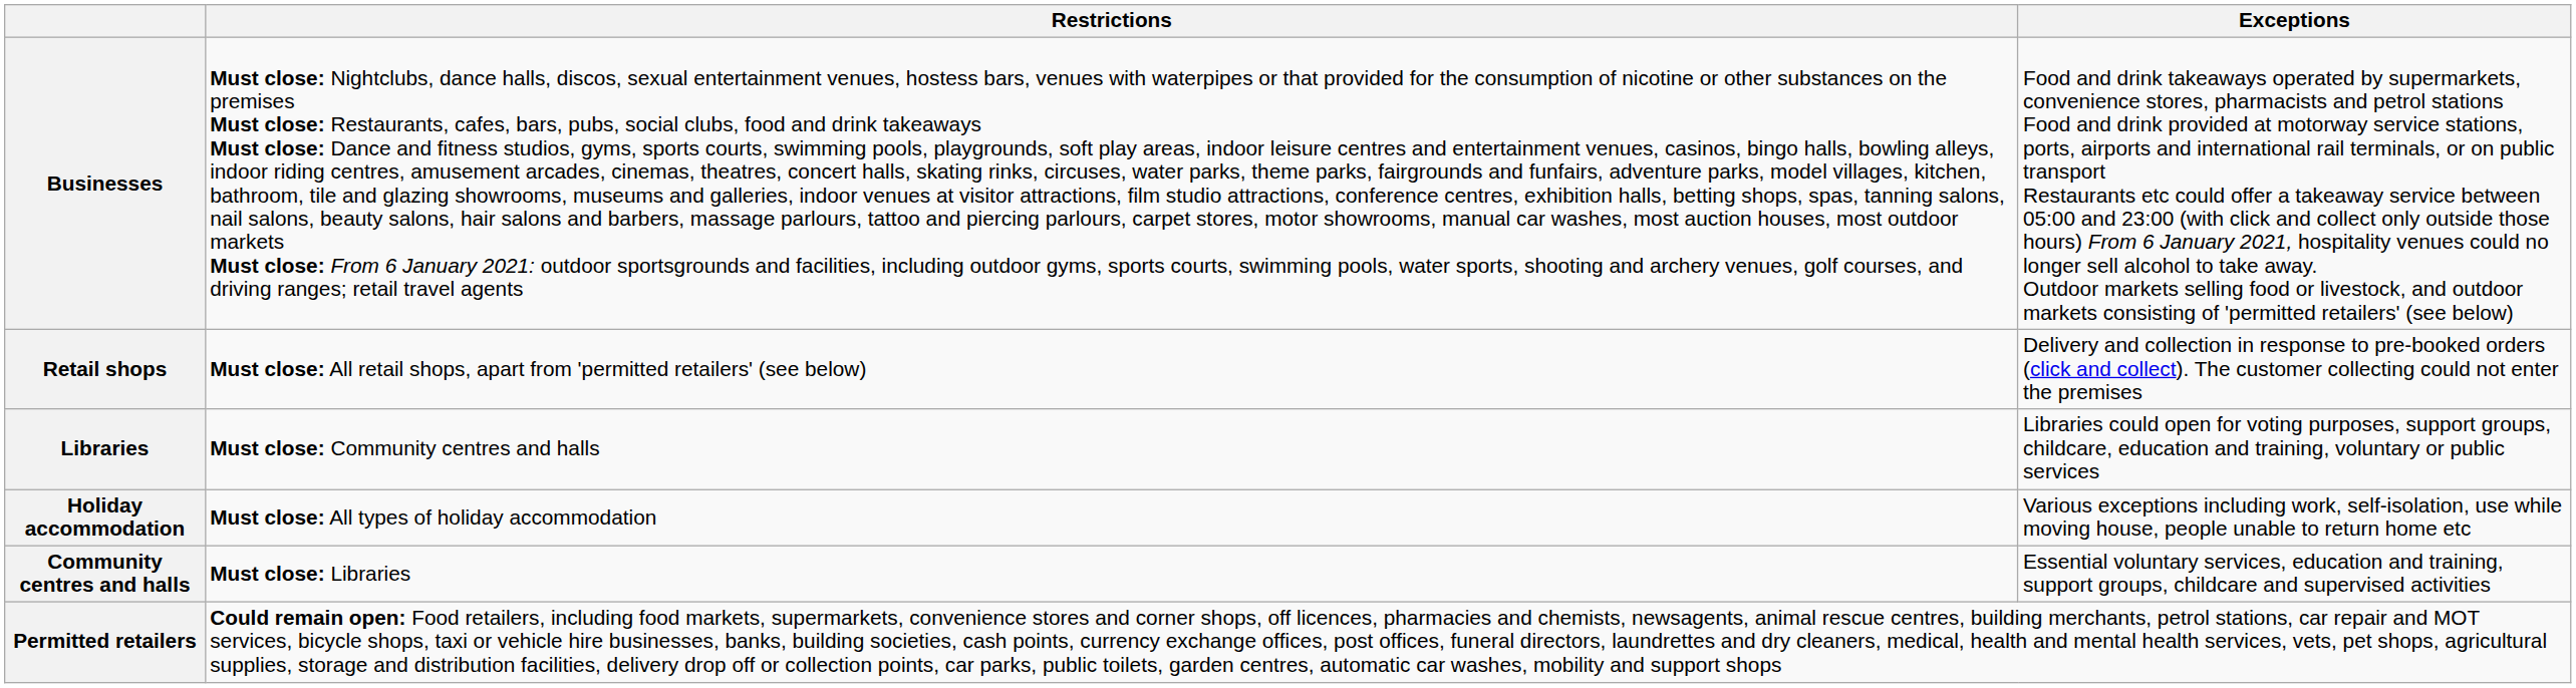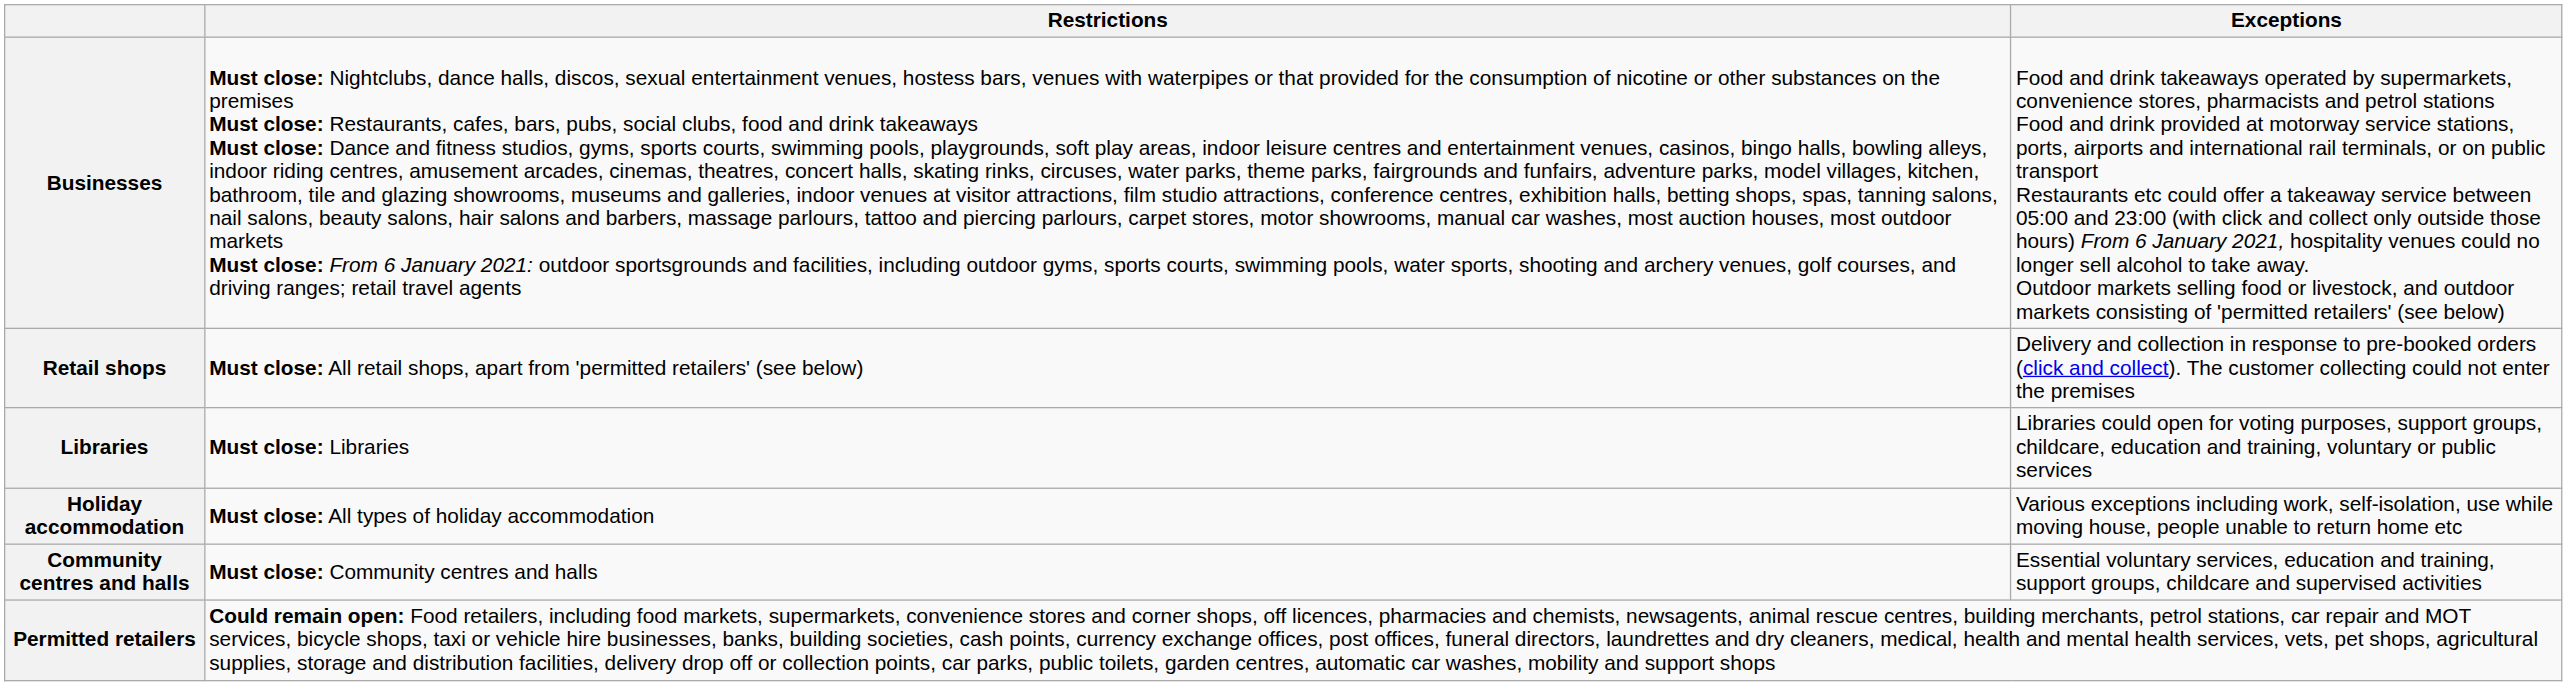Libraries | Restrictions: Must close: Community centres and halls -> Must close: Libraries
Community centres and halls | Restrictions: Must close: Libraries -> Must close: Community centres and halls
